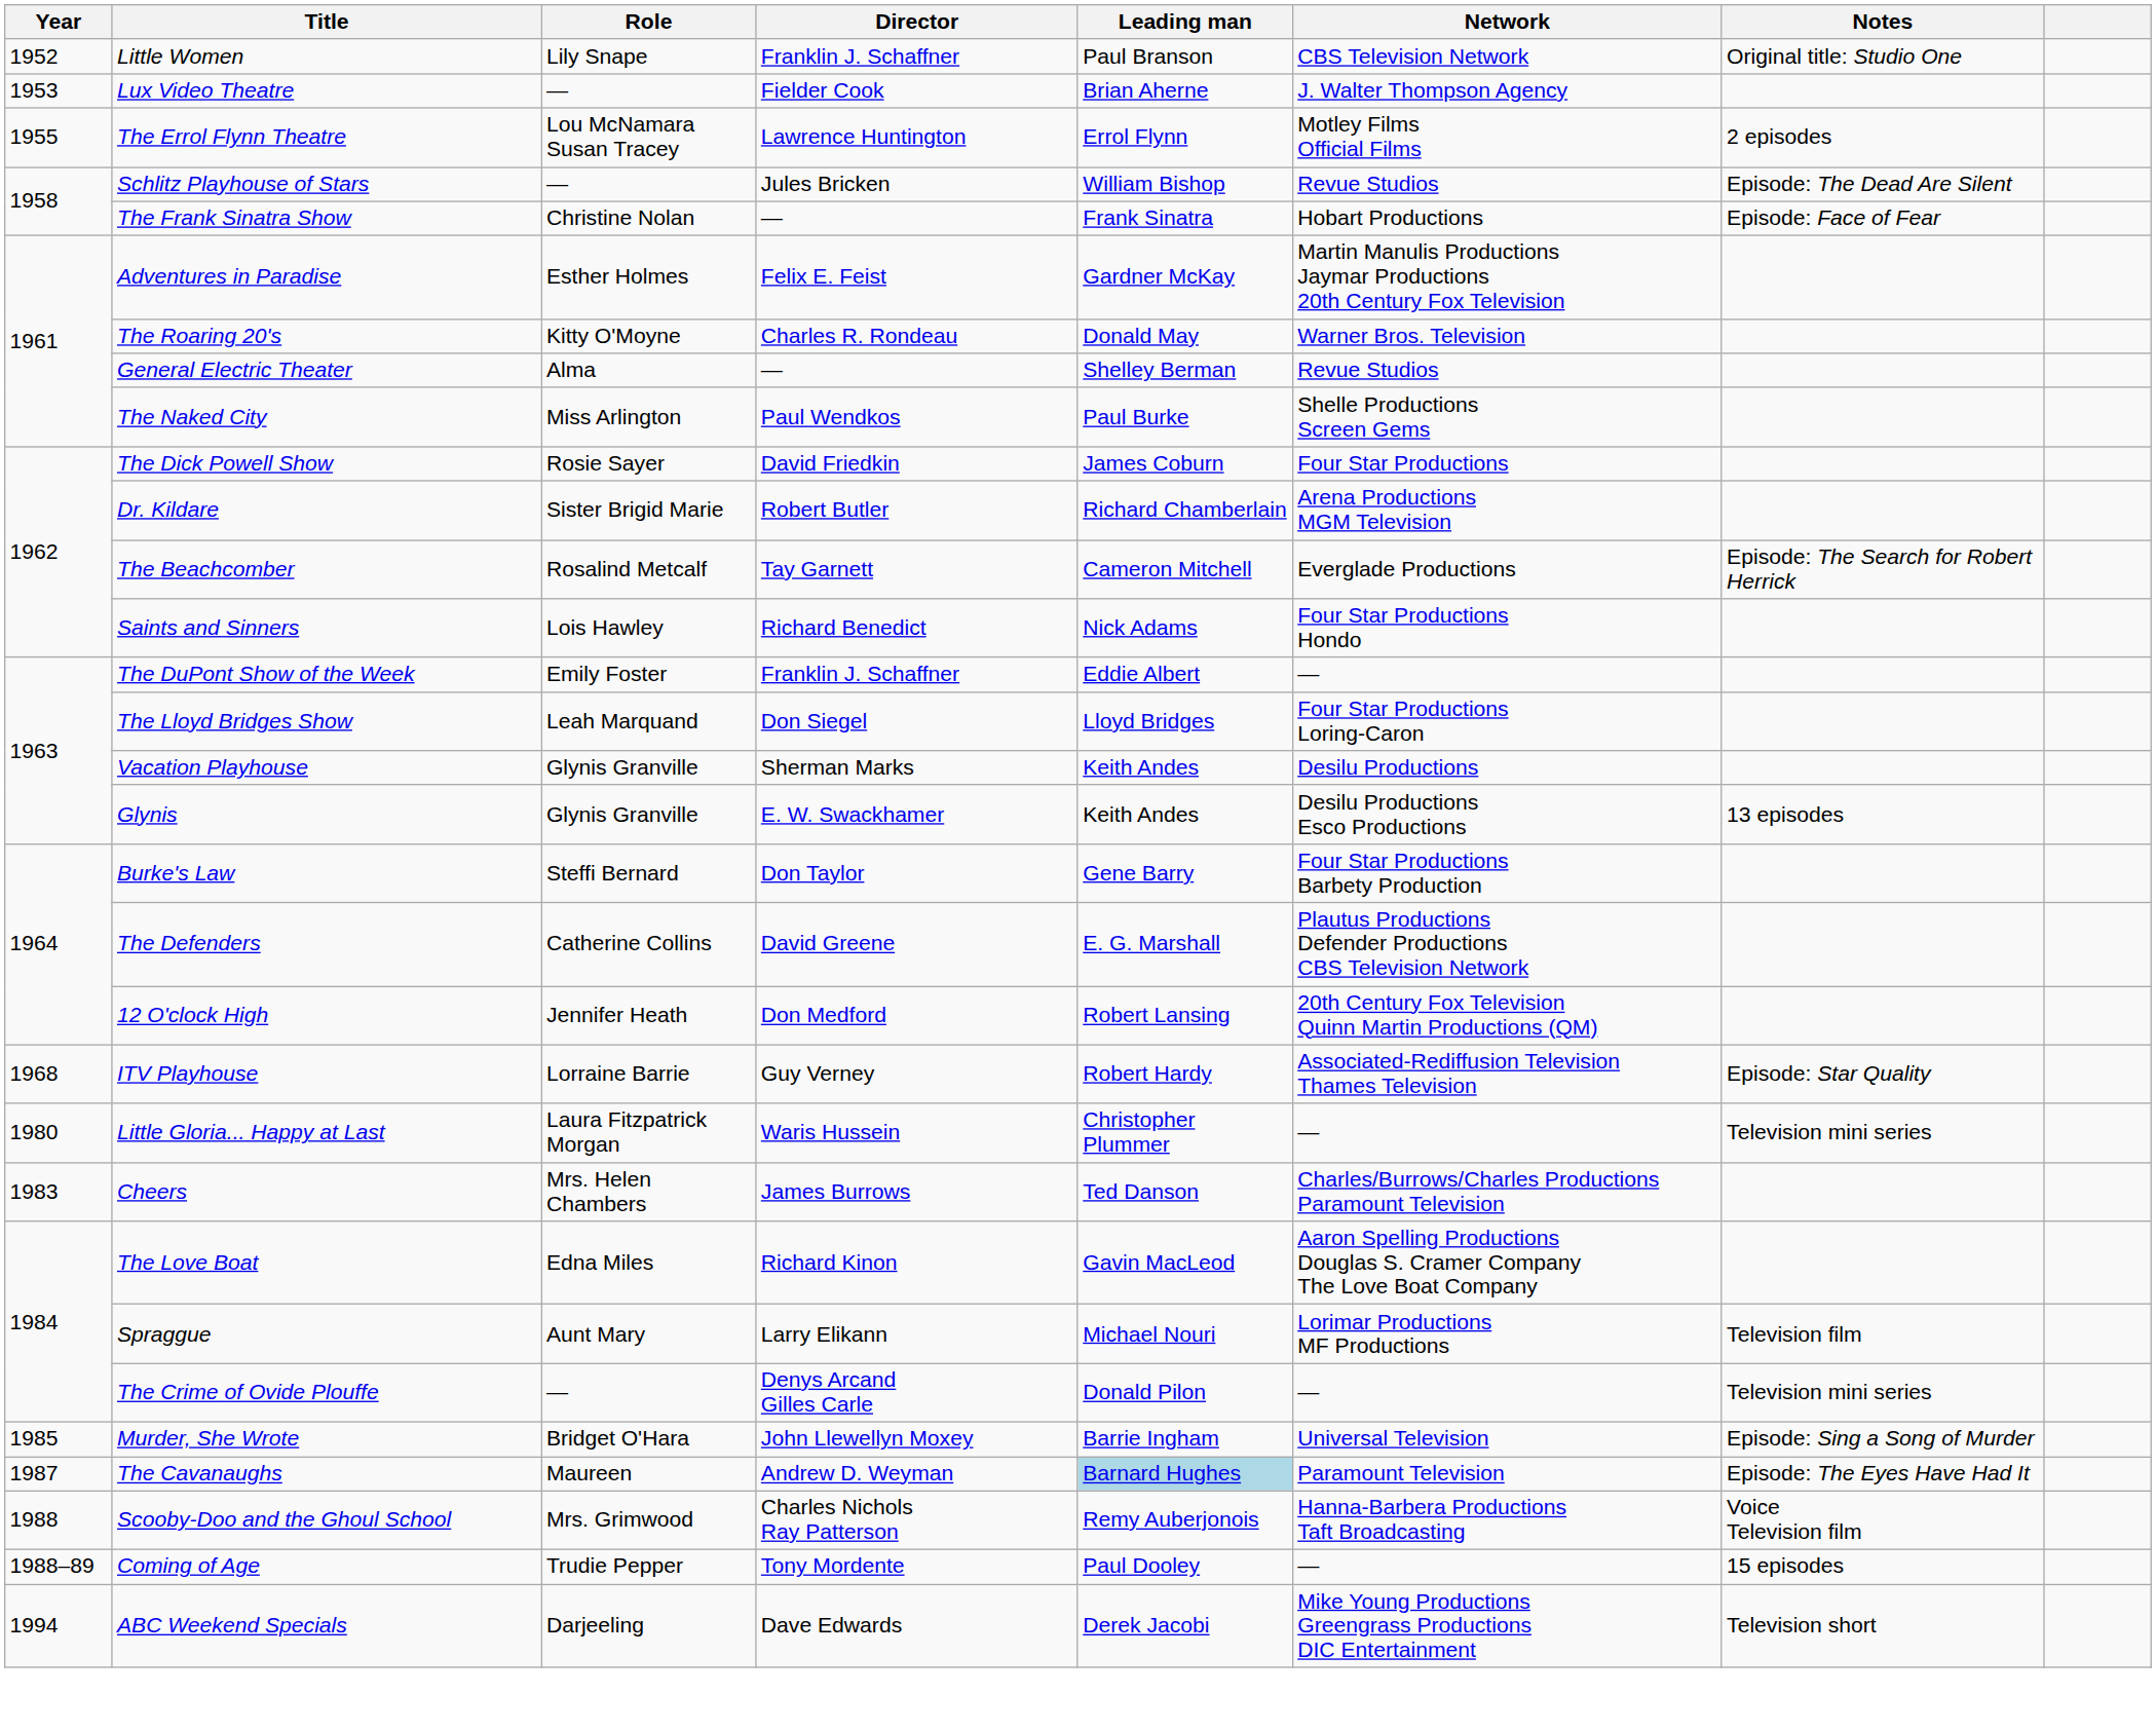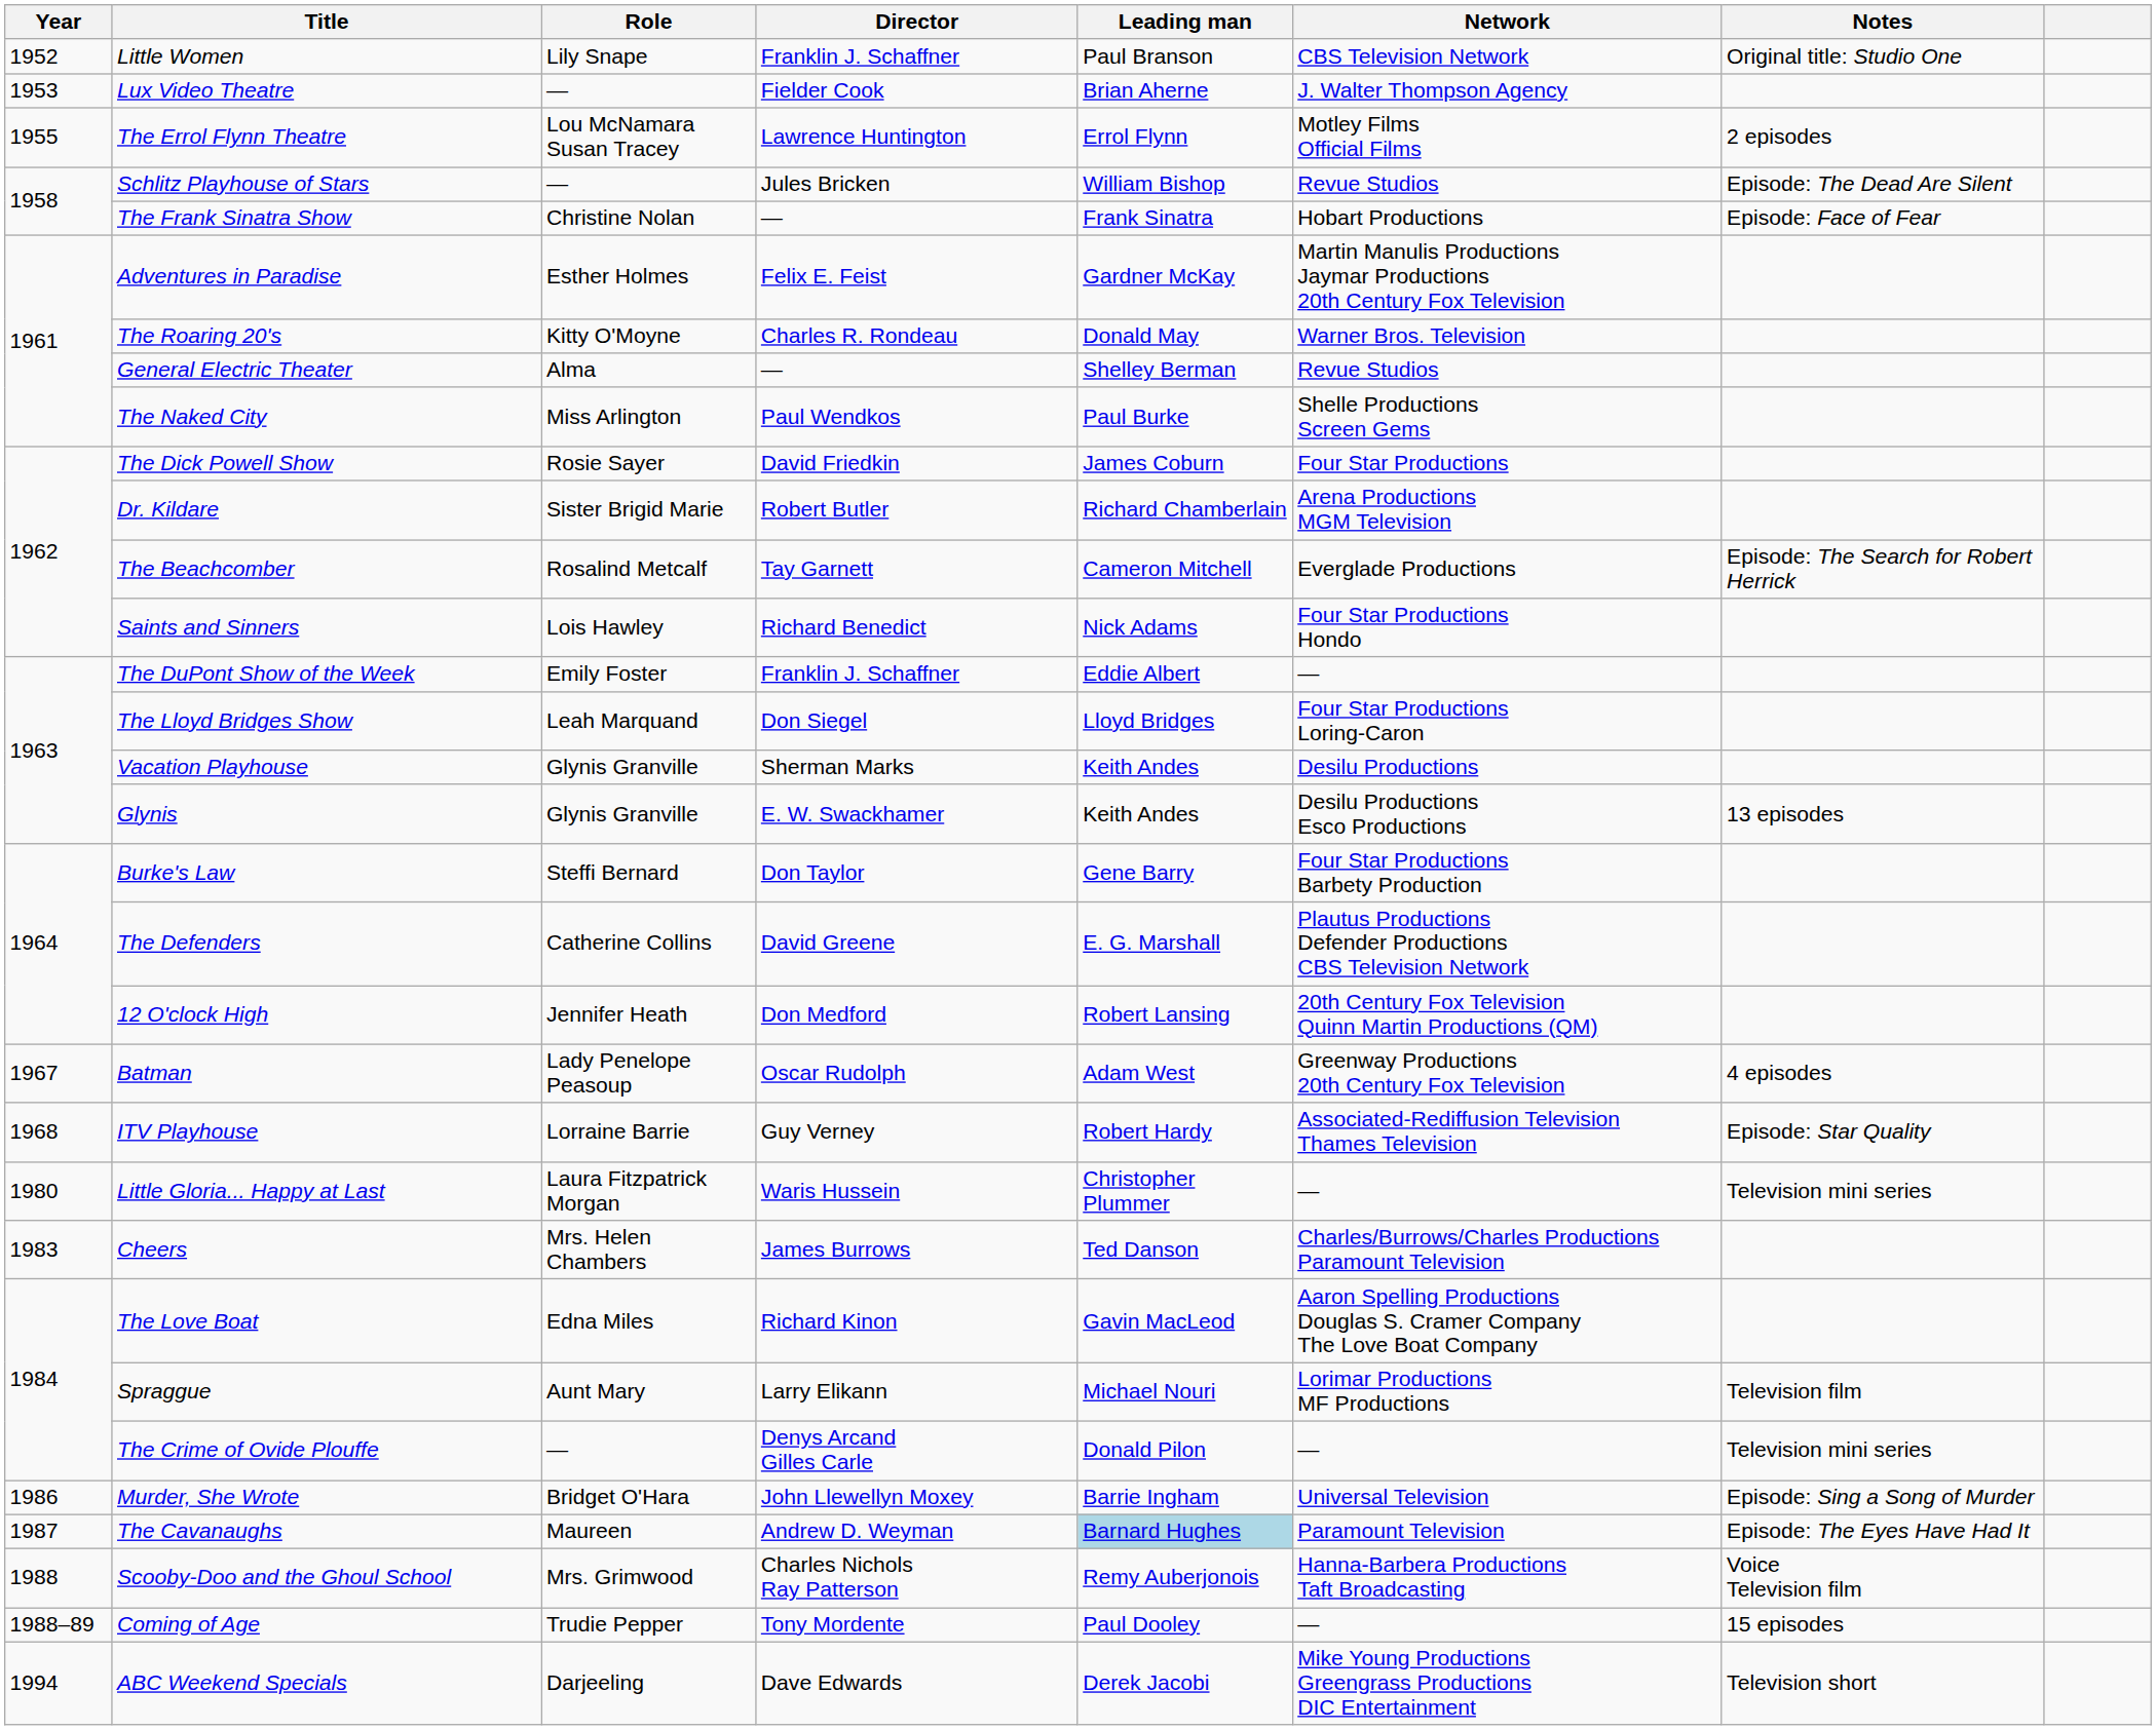+ row: 1967 | Batman | Lady Penelope Peasoup | Oscar Rudolph | Adam West | Greenway Productions 20th Century Fox Television | 4 episodes
Murder, She Wrote | Year: 1985 -> 1986
